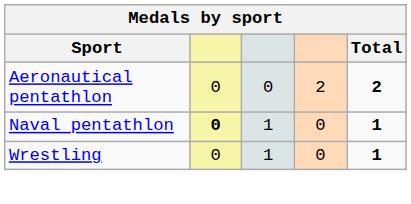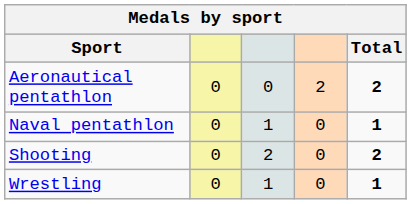Naval pentathlon | column 2: bold -> normal
+ row: Shooting | 0 | 2 | 0 | 2
